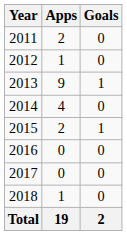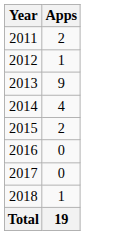- column: Goals | 0 | 0 | 1 | 0 | 1 | 0 | 0 | 0 | 2
